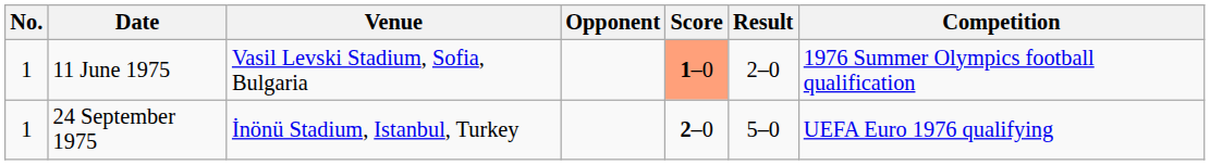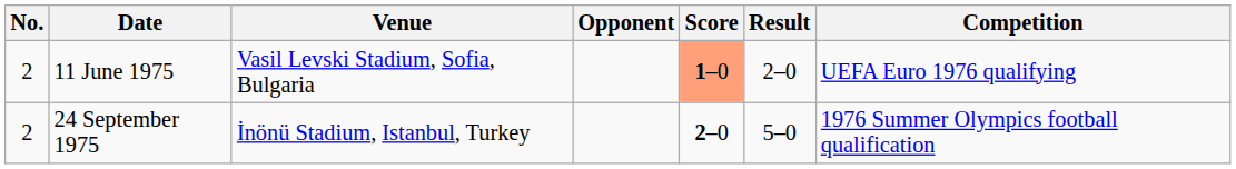11 June 1975 | No.: 1 -> 2
11 June 1975 | Competition: 1976 Summer Olympics football qualification -> UEFA Euro 1976 qualifying
24 September 1975 | No.: 1 -> 2
24 September 1975 | Competition: UEFA Euro 1976 qualifying -> 1976 Summer Olympics football qualification
